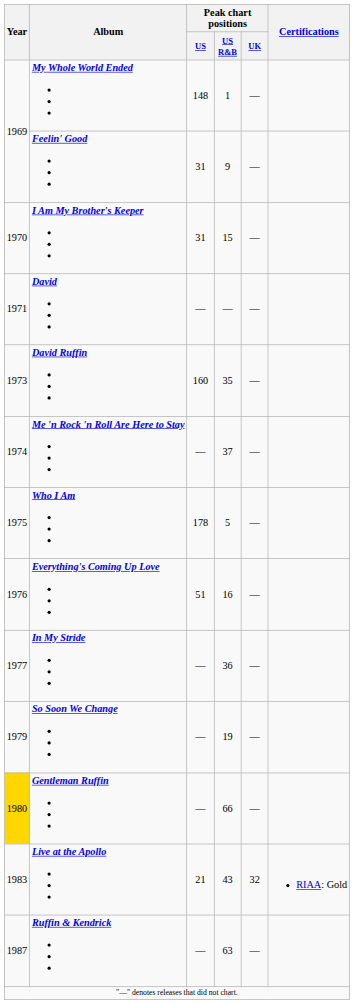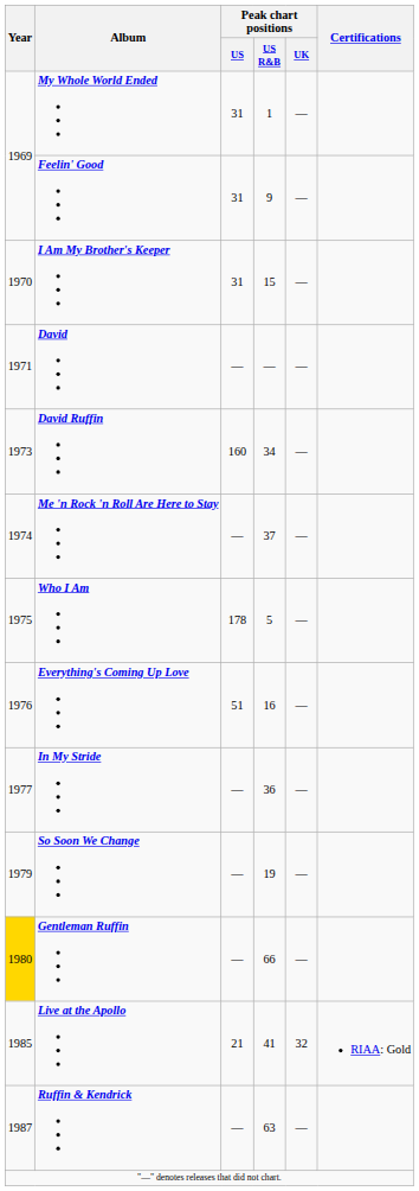My Whole World Ended | Peak chart positions / US: 148 -> 31
David Ruffin | Peak chart positions / US R&B: 35 -> 34
Live at the Apollo | Year: 1983 -> 1985
Live at the Apollo | Peak chart positions / US R&B: 43 -> 41
